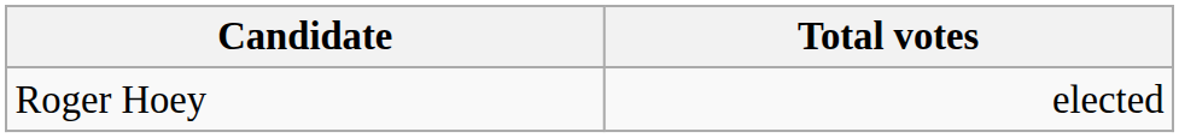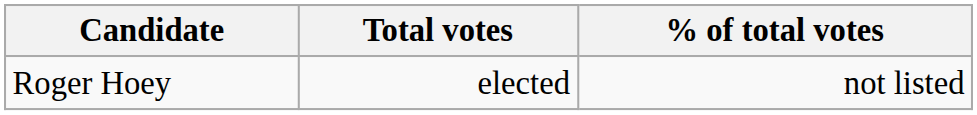+ column: % of total votes | not listed
